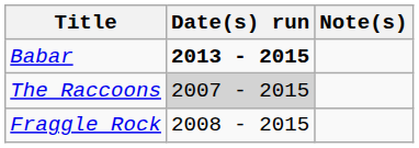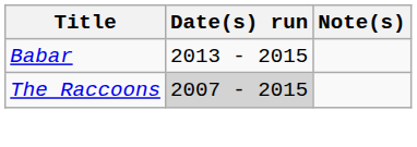Babar | Date(s) run: bold -> normal
- row: Fraggle Rock | 2008 - 2015
